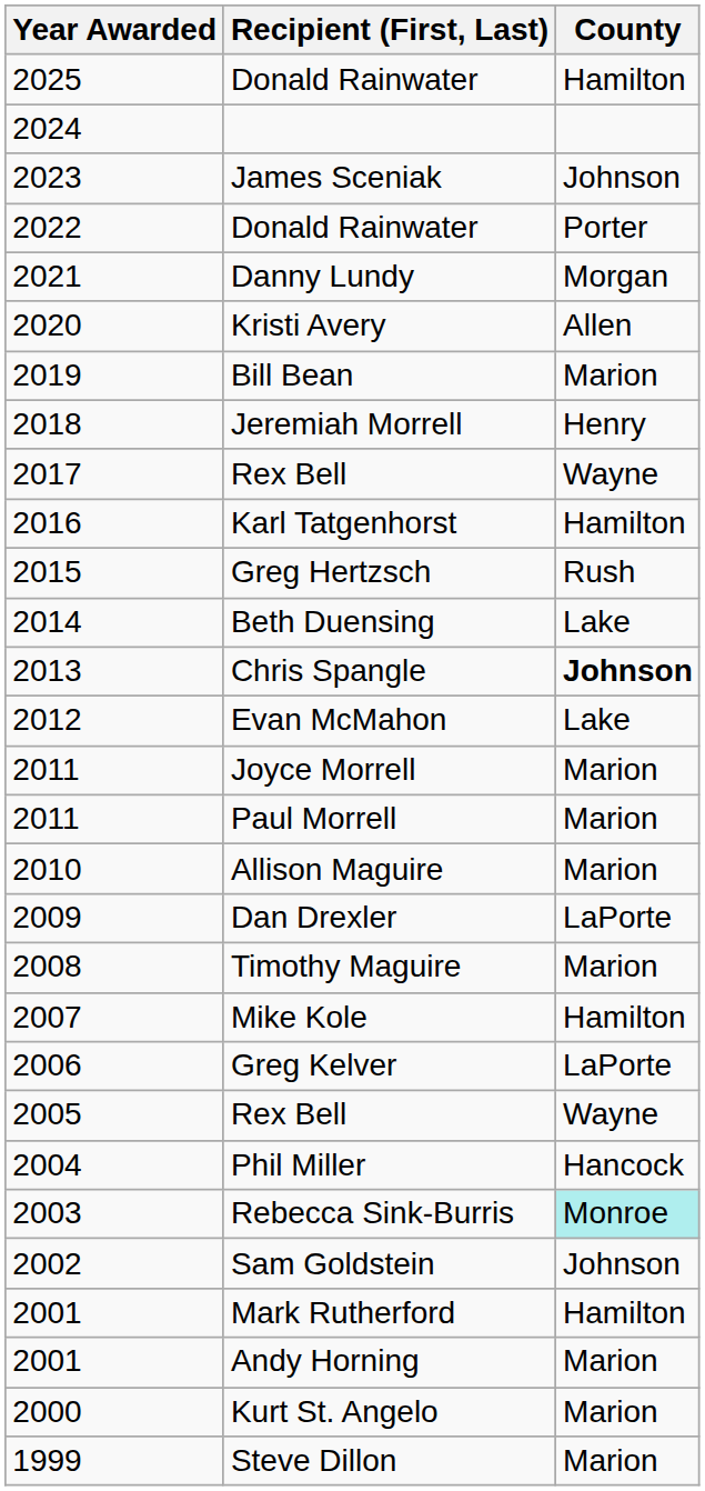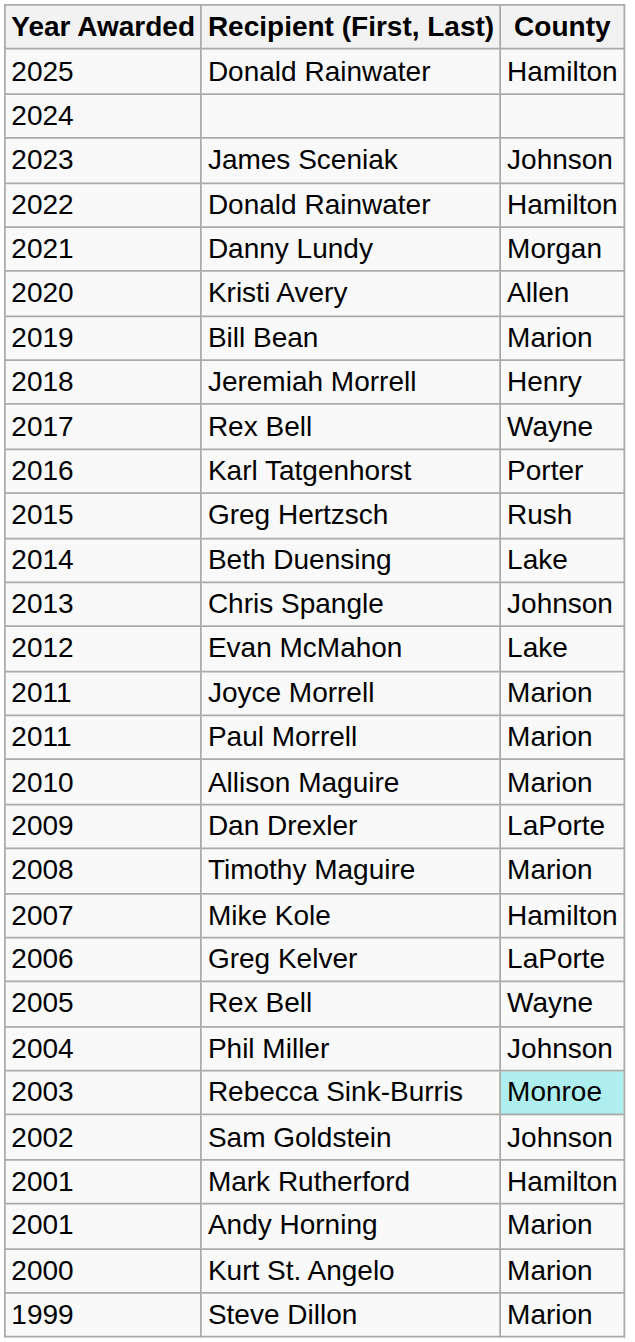2022 / Donald Rainwater | County: Porter -> Hamilton
Karl Tatgenhorst | County: Hamilton -> Porter
Chris Spangle | County: bold -> normal
Phil Miller | County: Hancock -> Johnson
